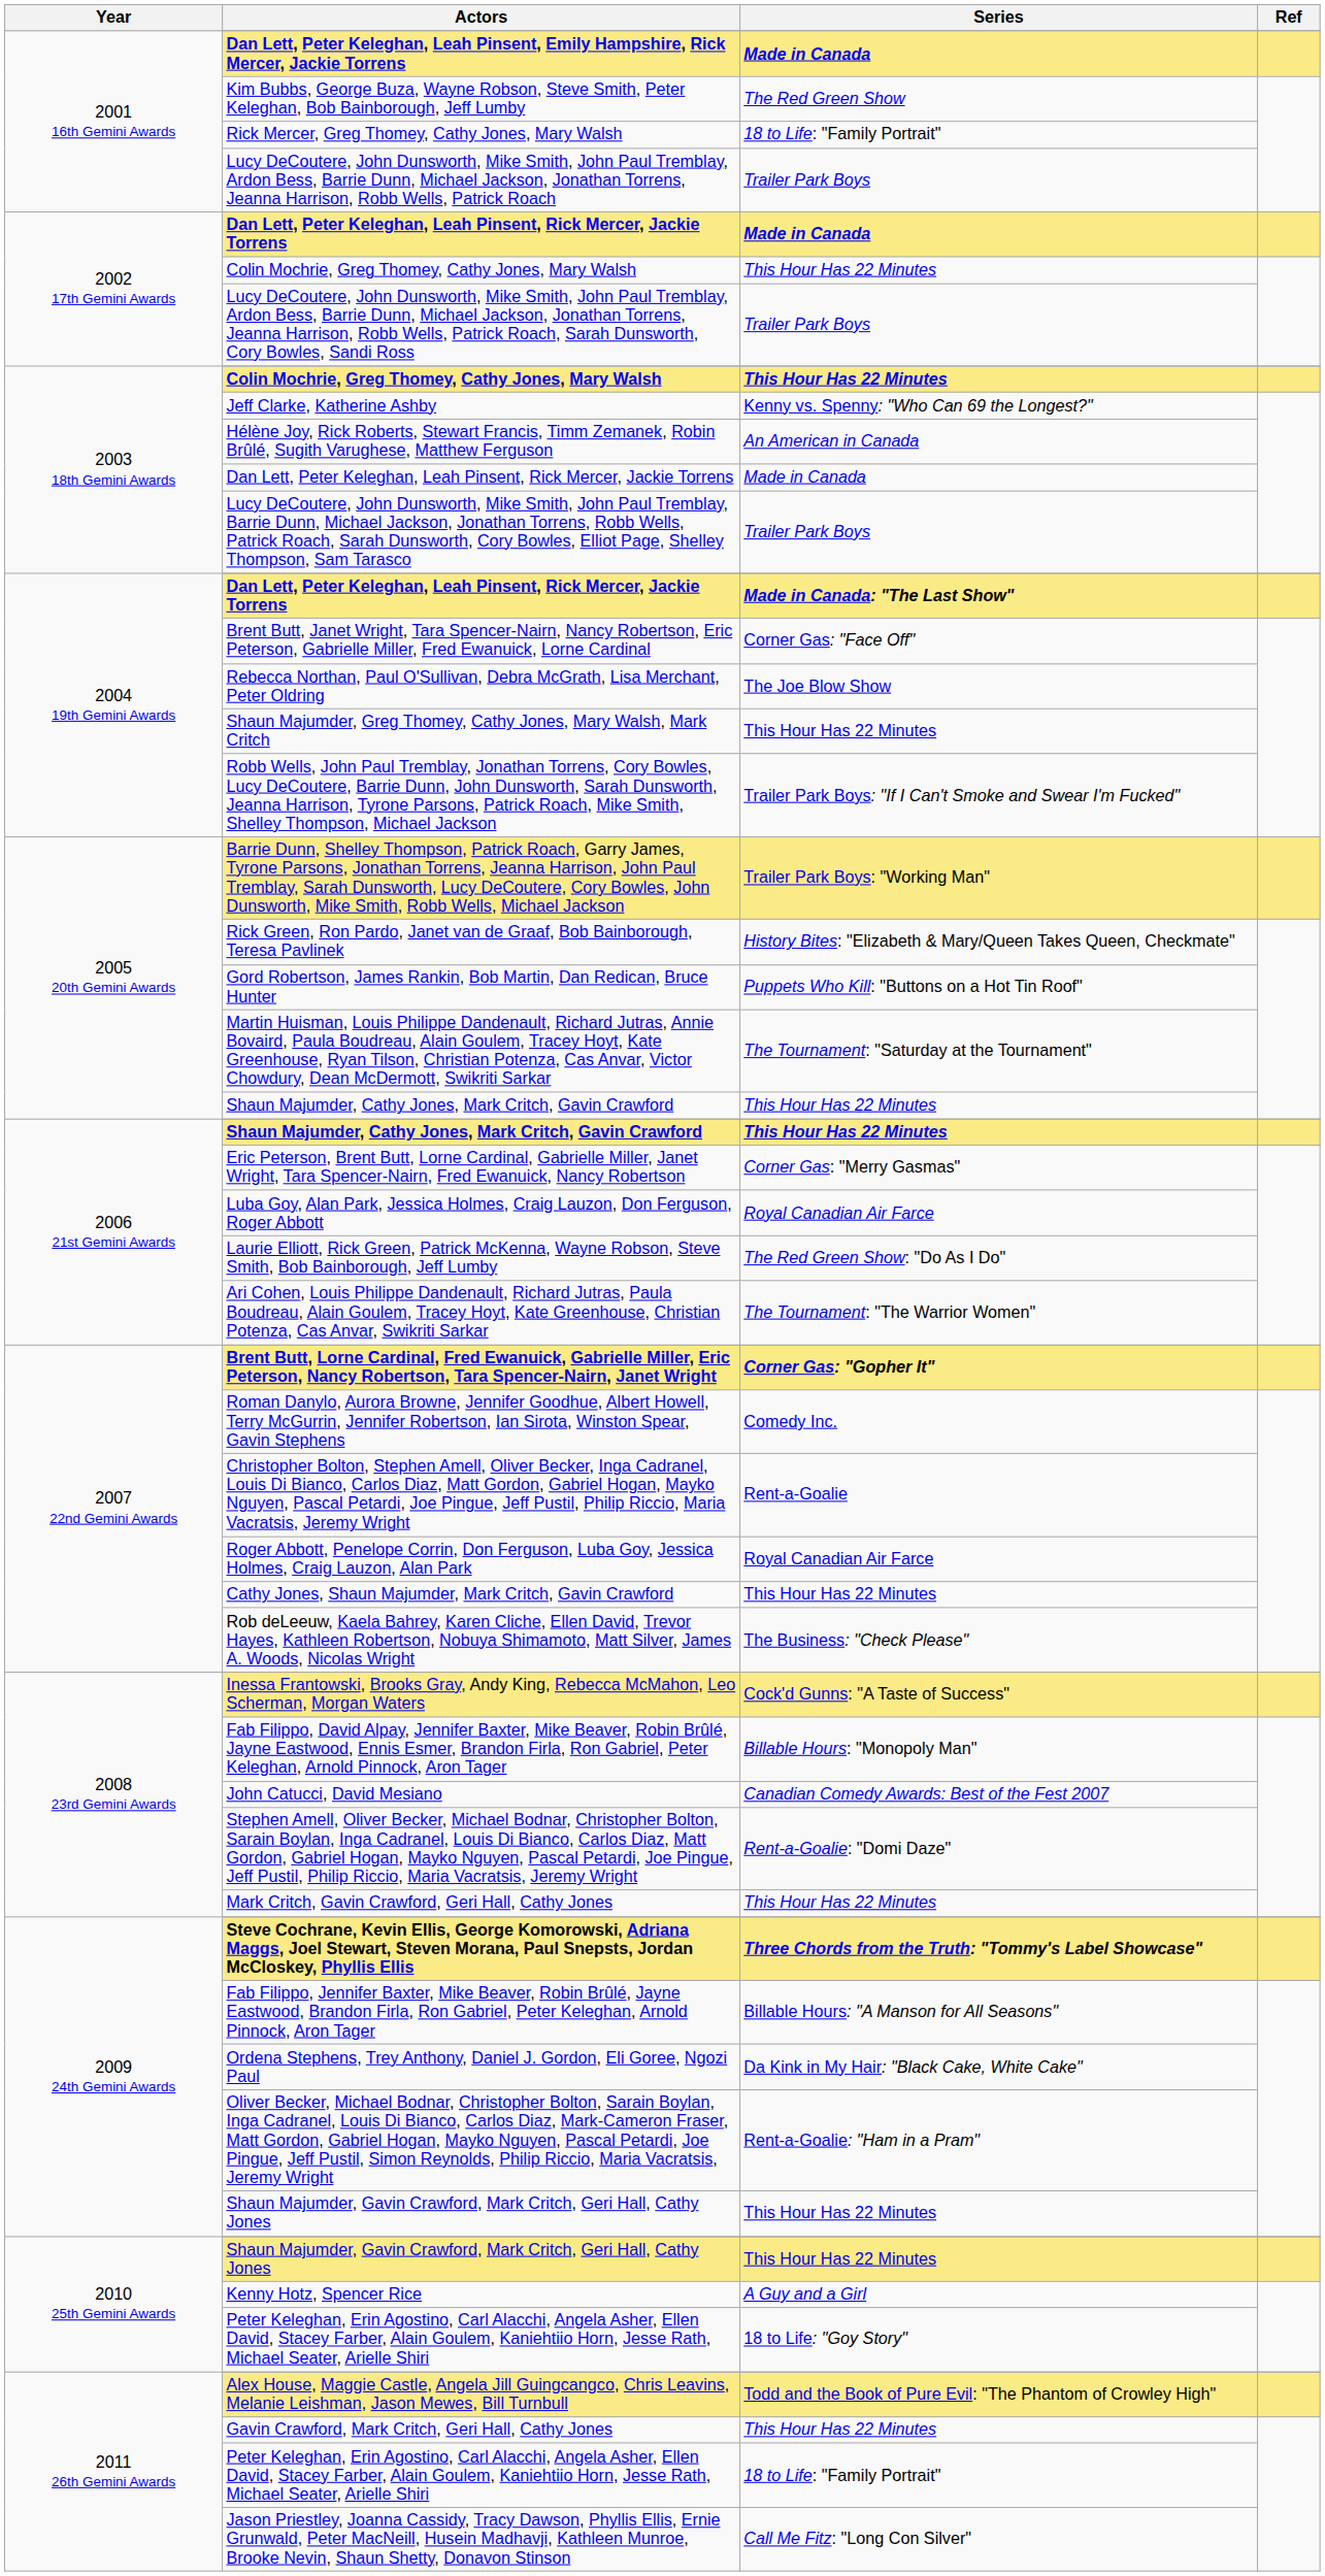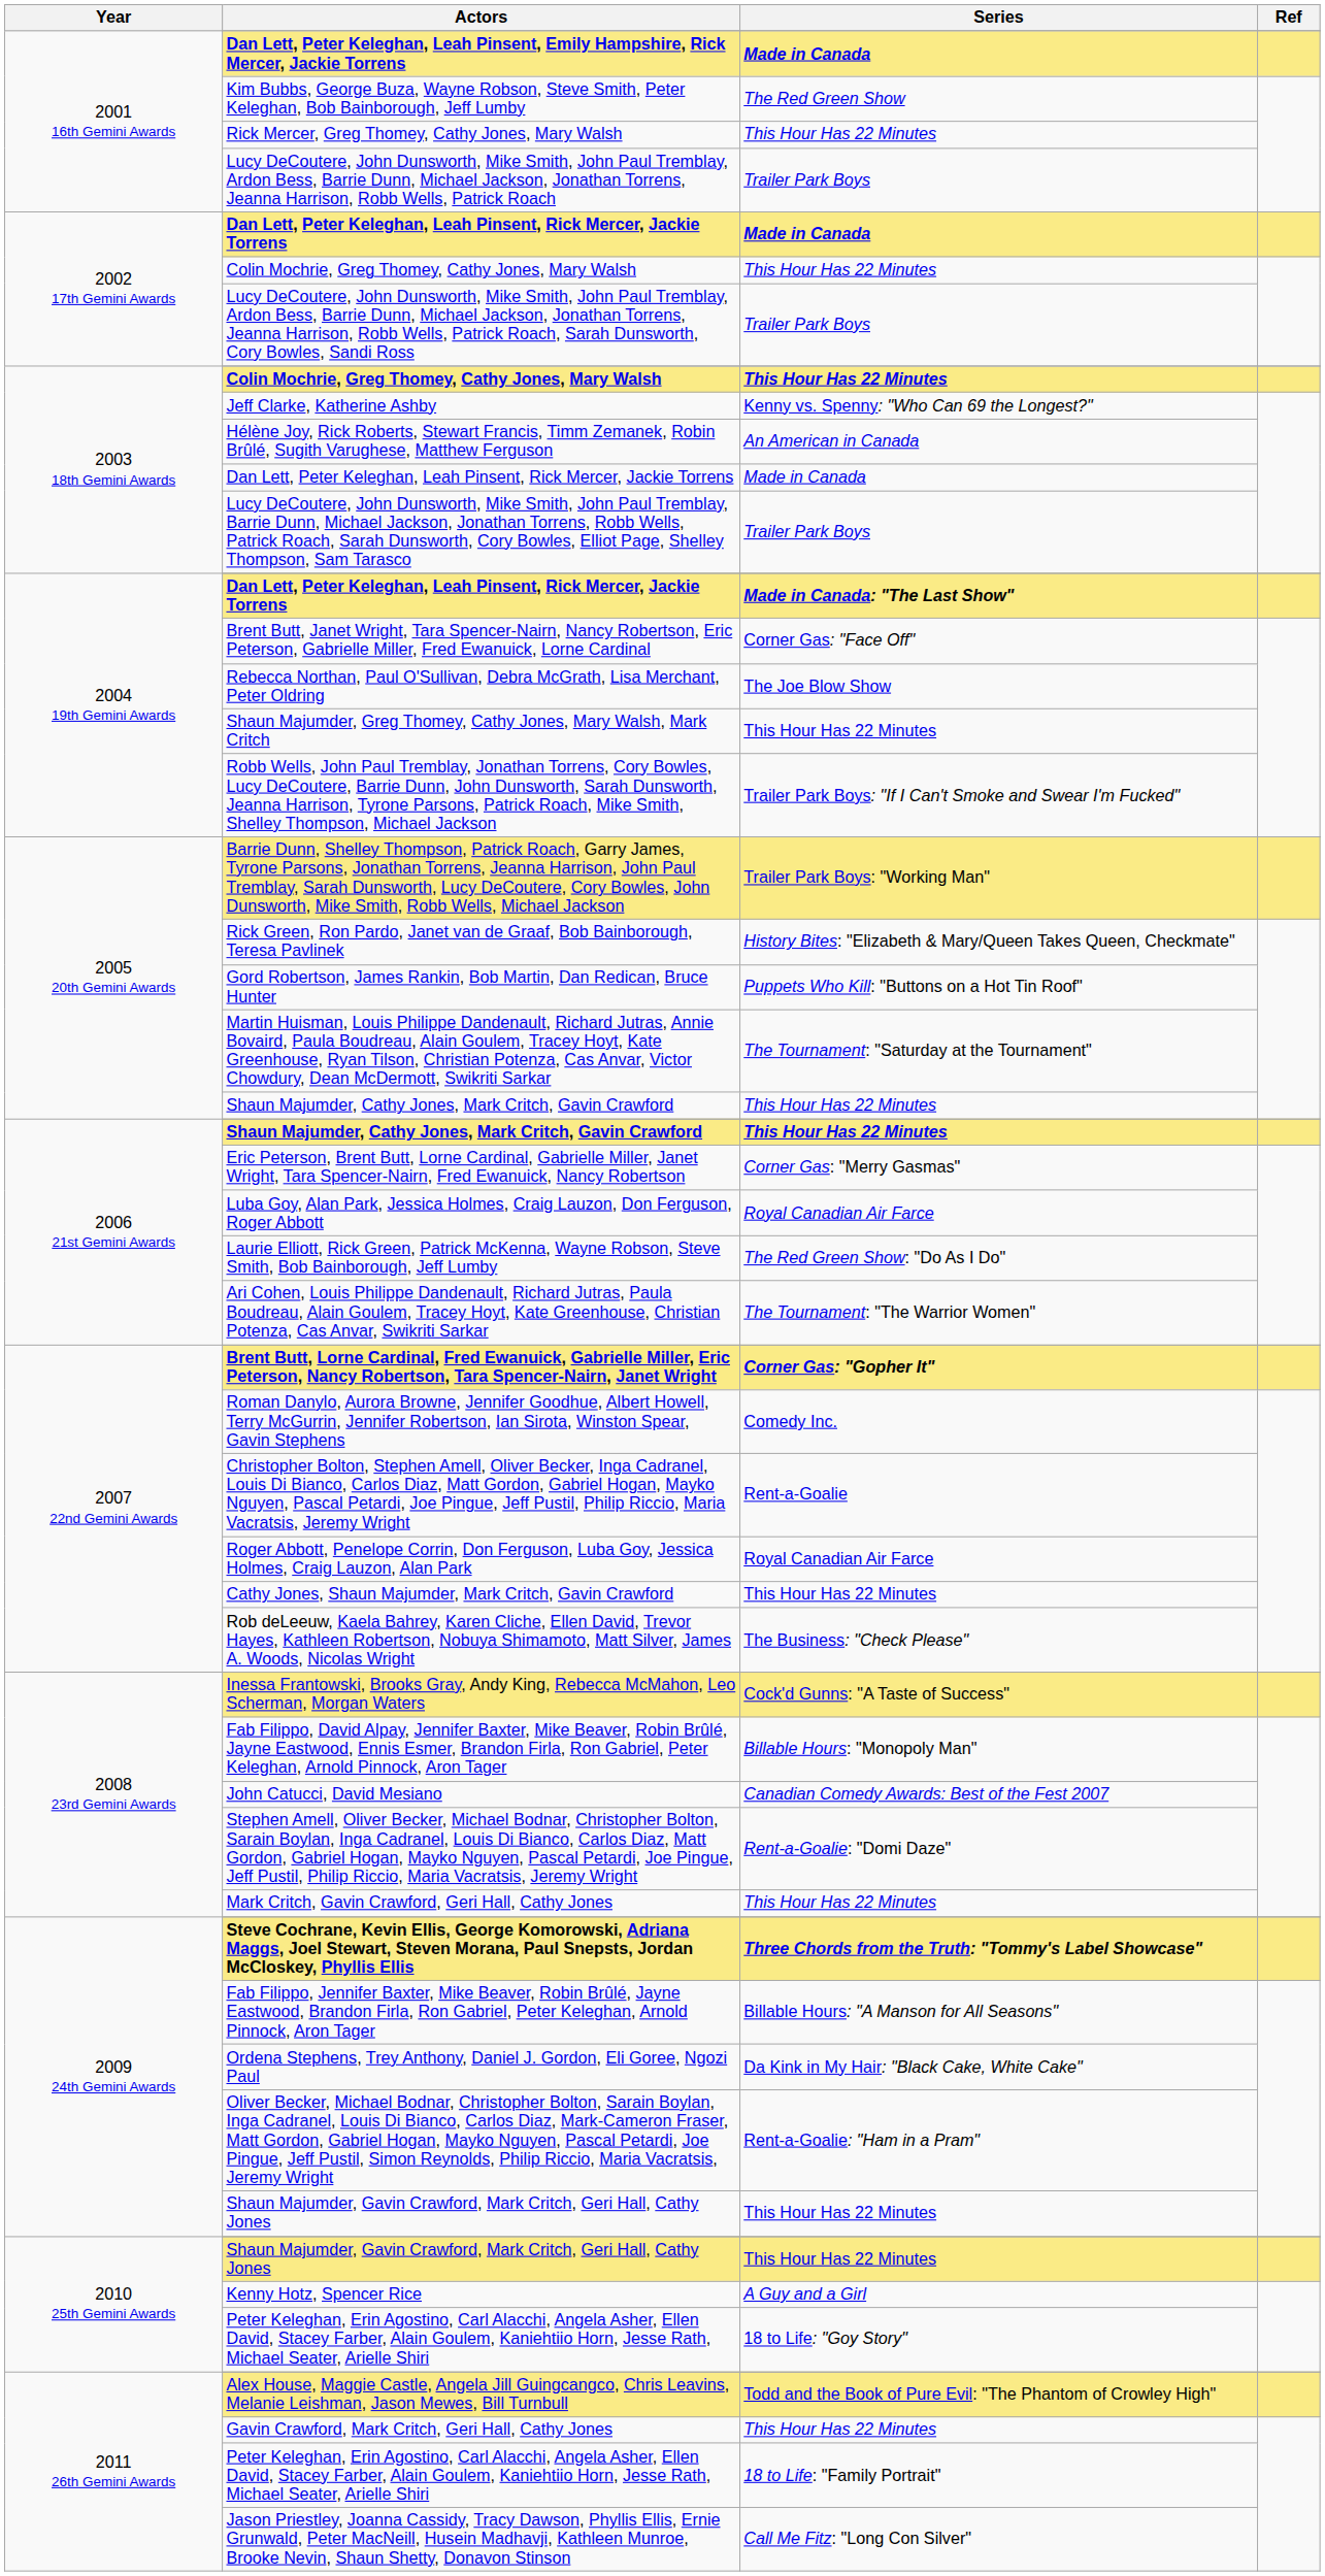Rick Mercer, Greg Thomey, Cathy Jones, Mary Walsh | Series: 18 to Life: "Family Portrait" -> This Hour Has 22 Minutes
